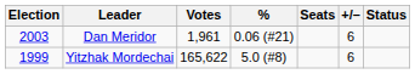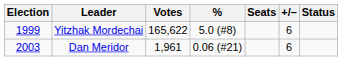rows swapped: Yitzhak Mordechai <-> Dan Meridor
